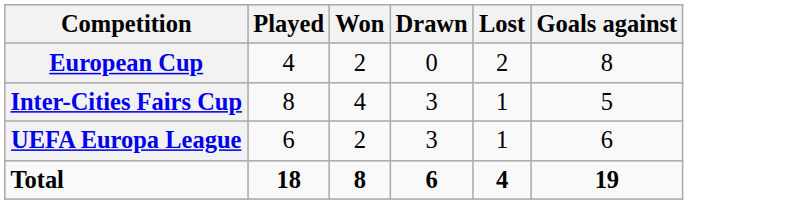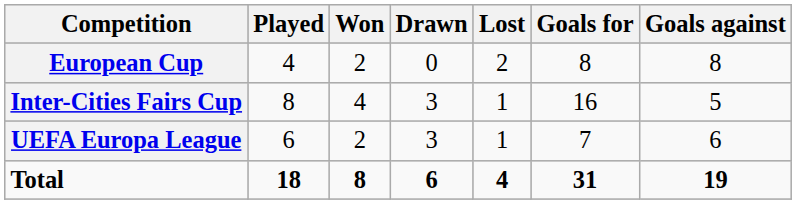+ column: Goals for | 8 | 16 | 7 | 31
